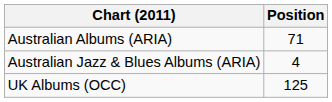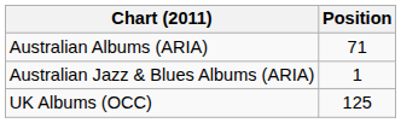Australian Jazz & Blues Albums (ARIA) | Position: 4 -> 1
